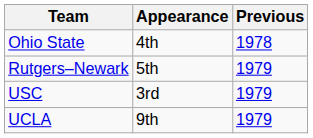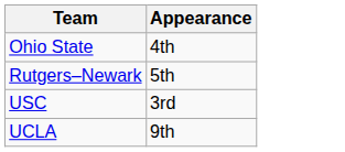- column: Previous | 1978 | 1979 | 1979 | 1979
